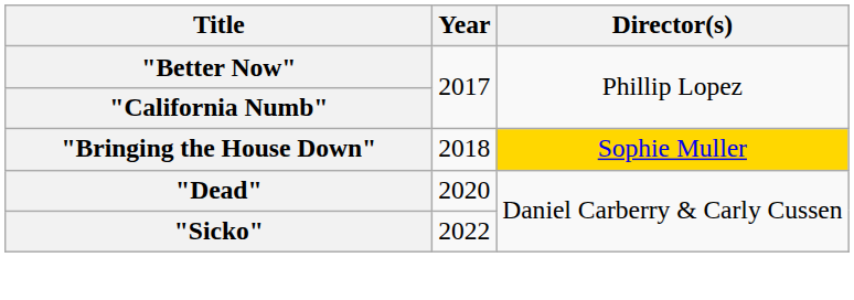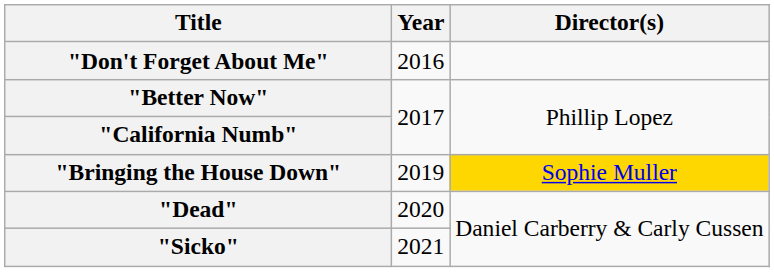+ row: "Don't Forget About Me" | 2016
"Bringing the House Down" | Year: 2018 -> 2019
"Sicko" | Year: 2022 -> 2021
